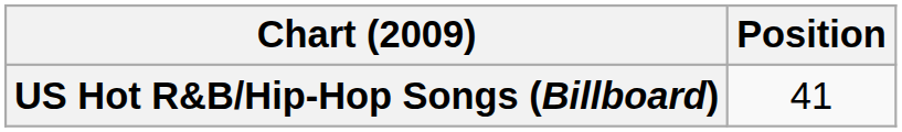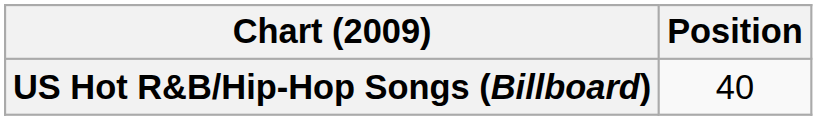US Hot R&B/Hip-Hop Songs (Billboard) | Position: 41 -> 40
